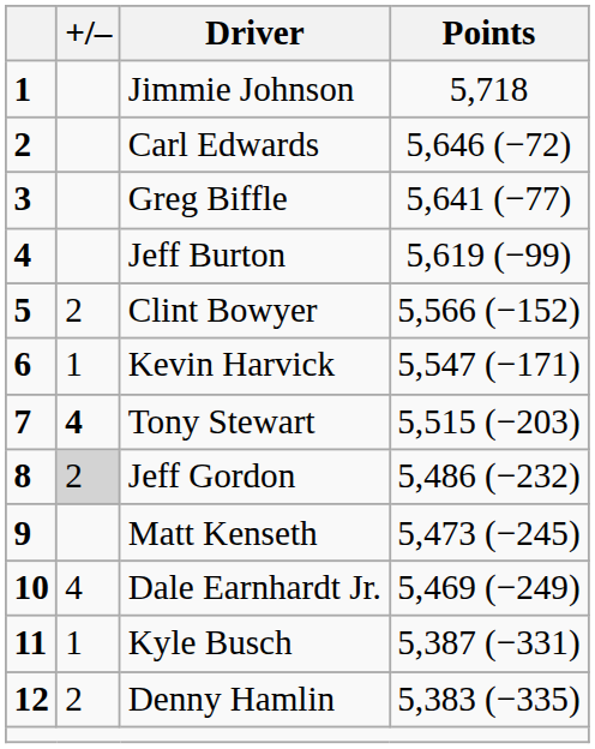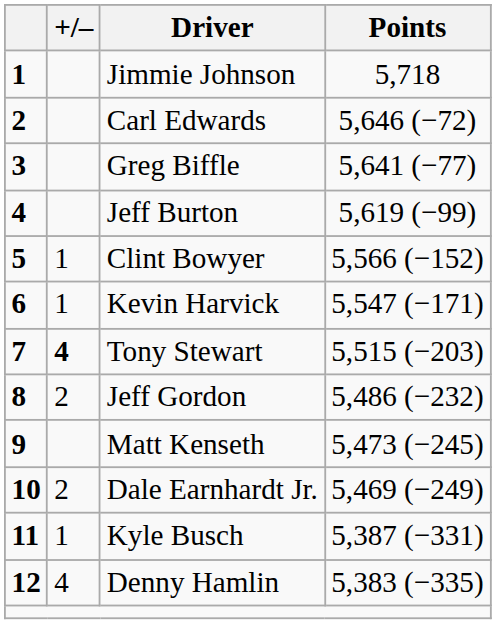Clint Bowyer | +/–: 2 -> 1
Jeff Gordon | +/–: lightgrey background -> no background
Dale Earnhardt Jr. | +/–: 4 -> 2
Denny Hamlin | +/–: 2 -> 4
